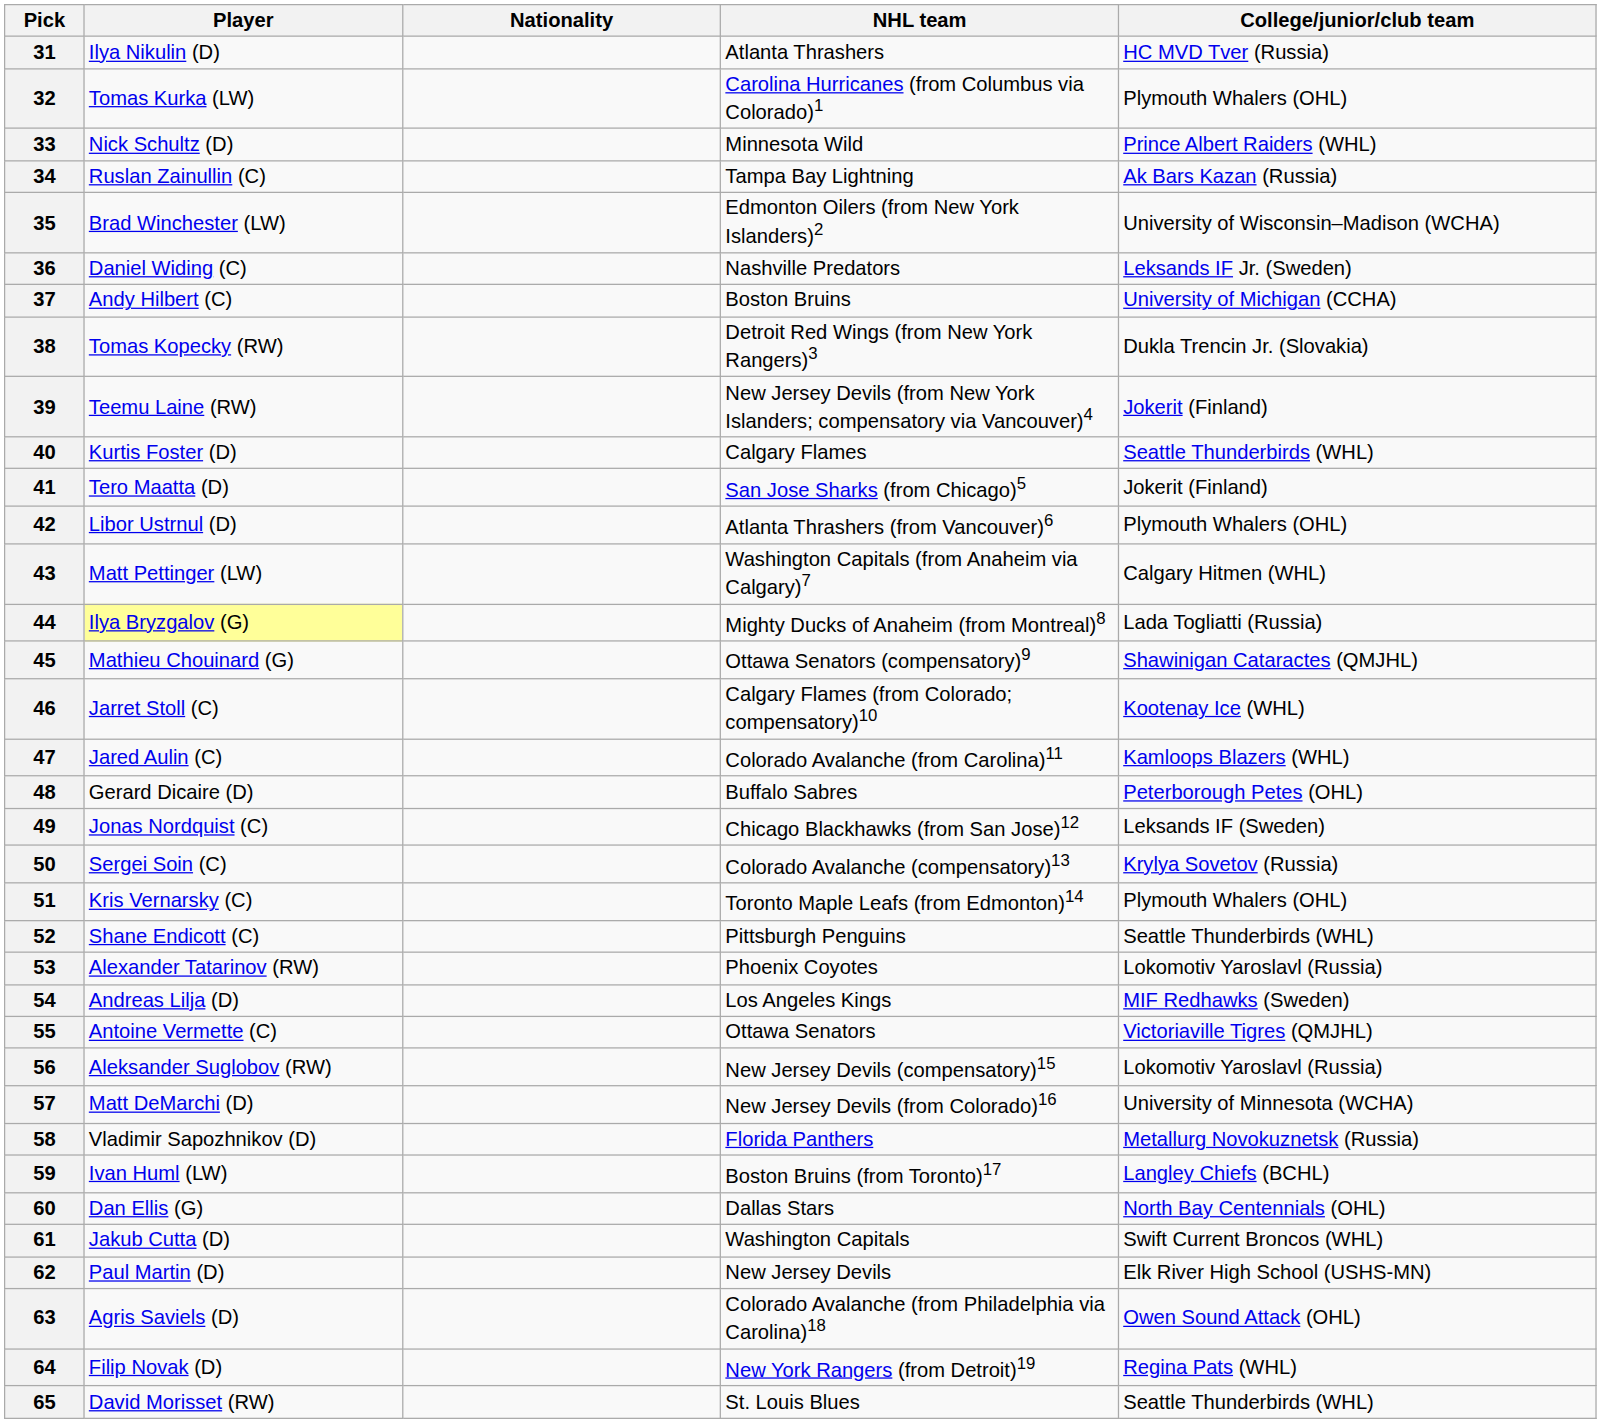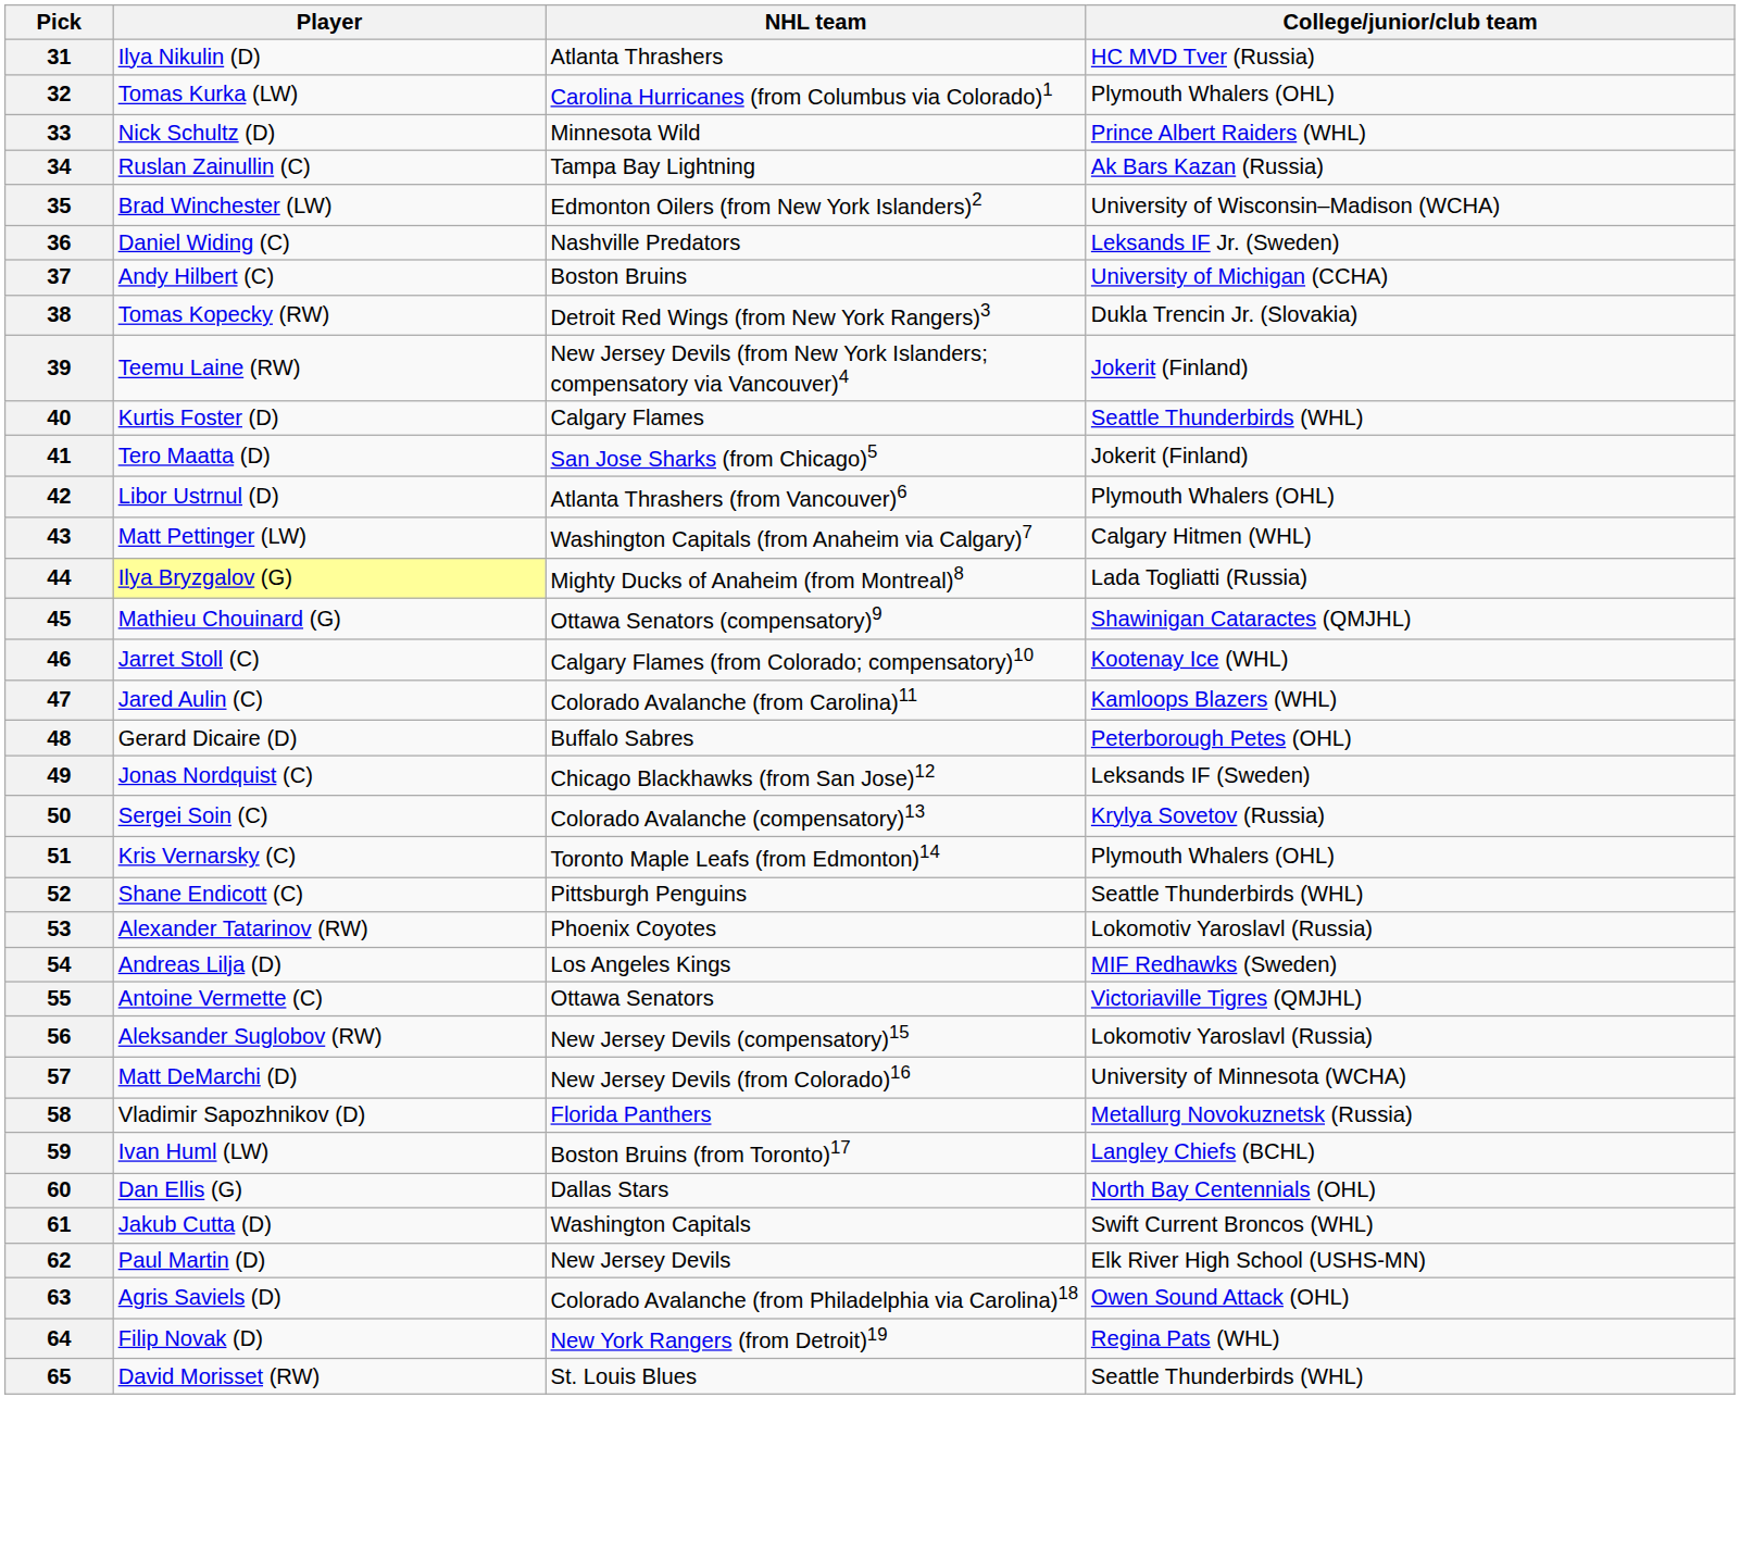- column: Nationality
